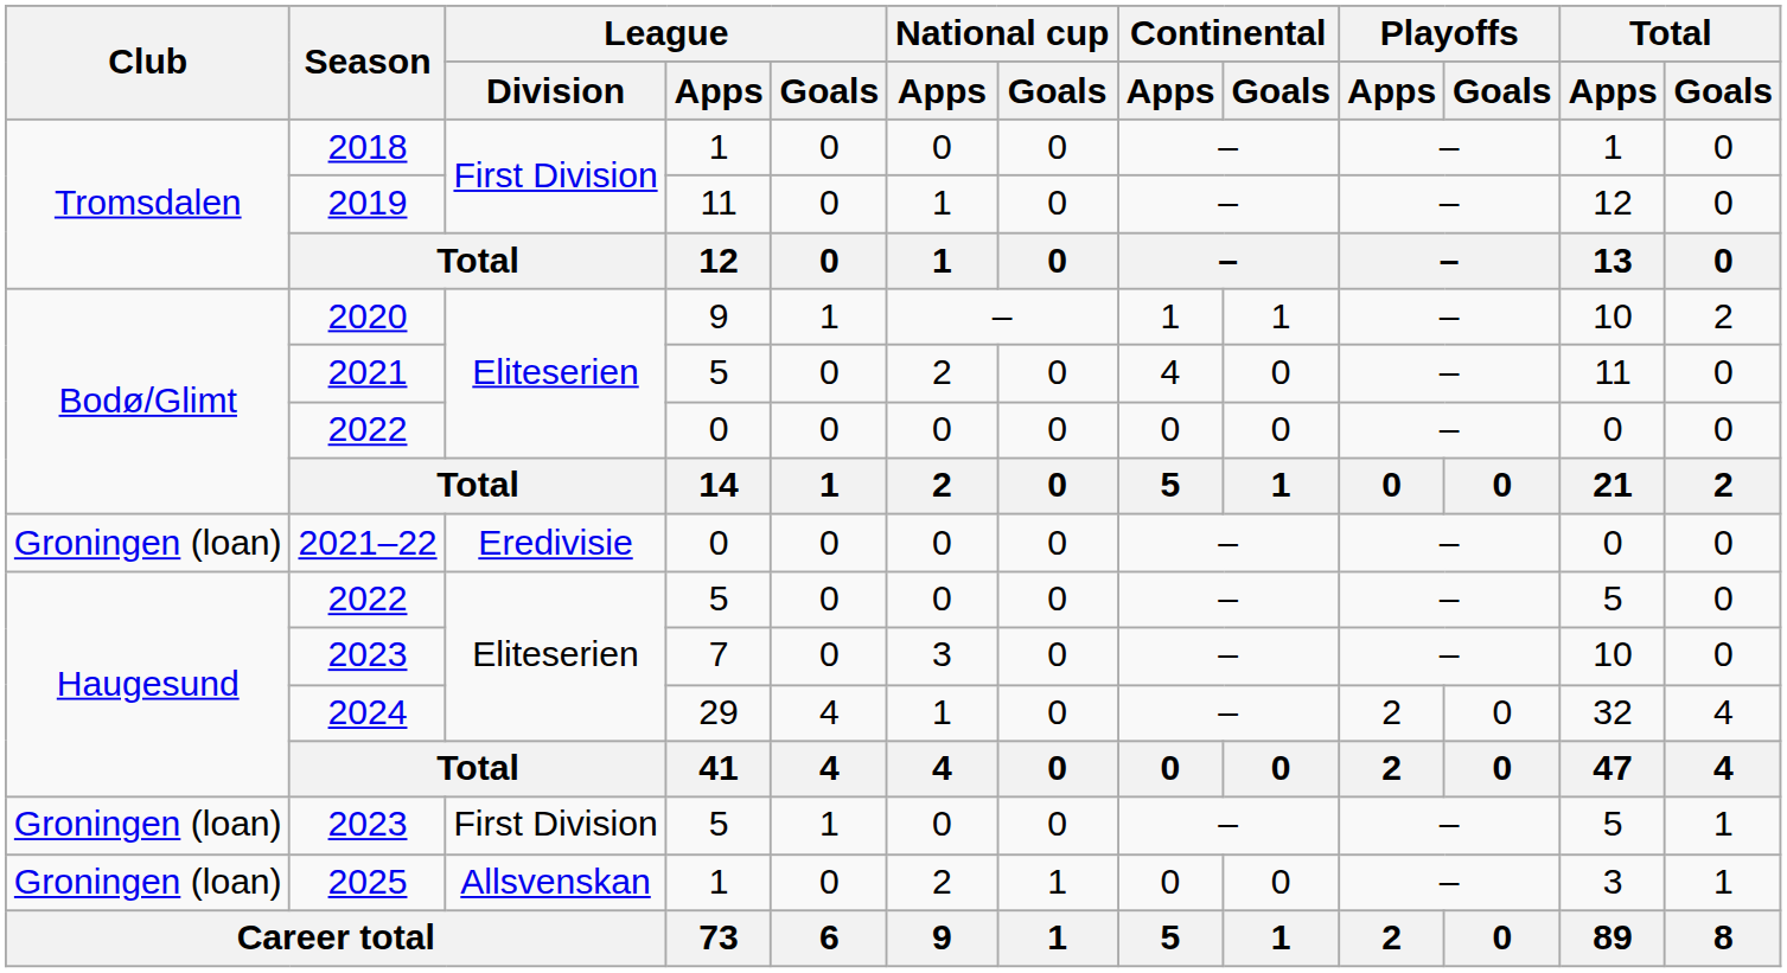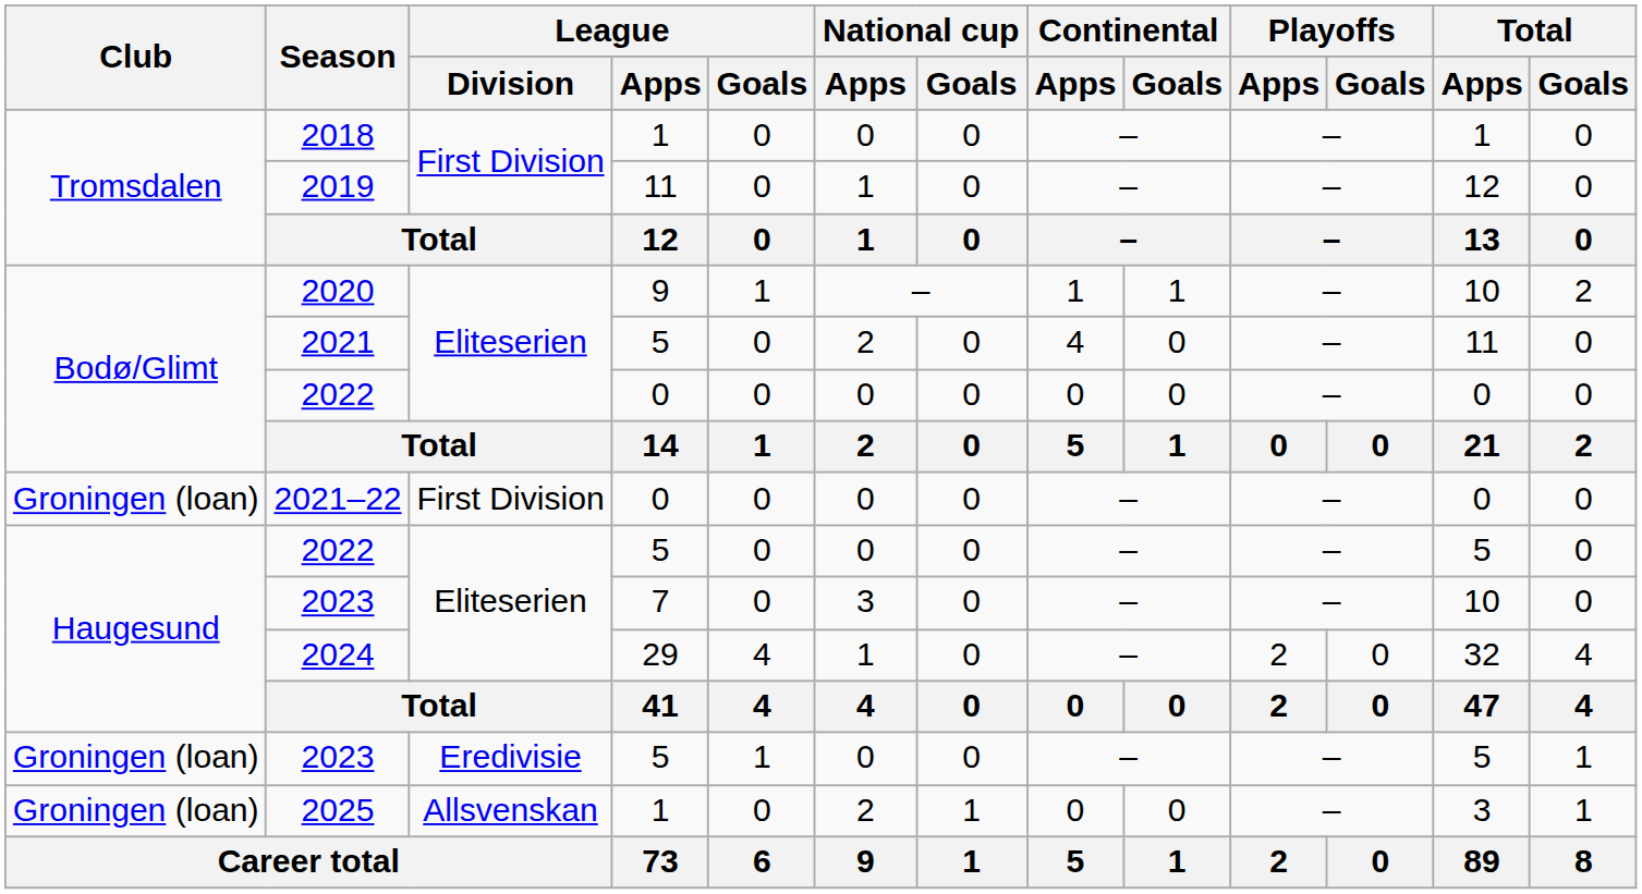2021–22 | League / Division: Eredivisie -> First Division
2023 / 5 | League / Division: First Division -> Eredivisie
